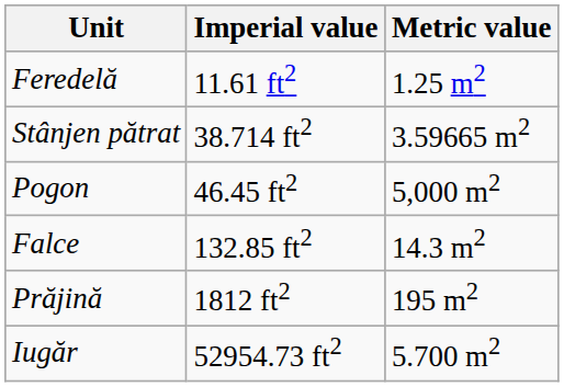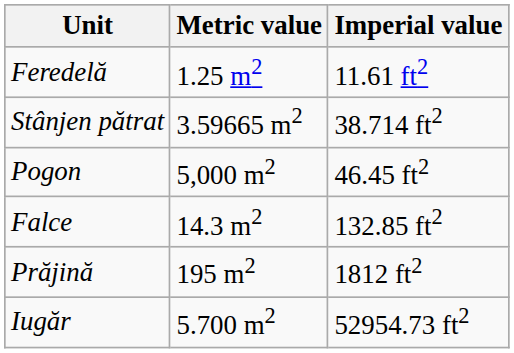columns swapped: Metric value <-> Imperial value
